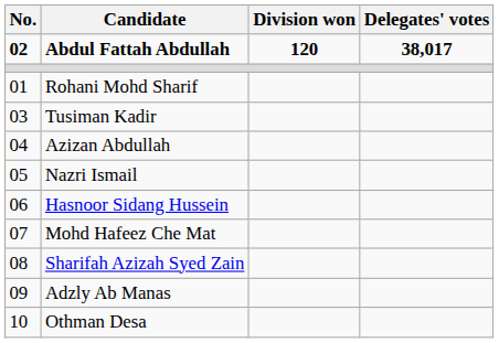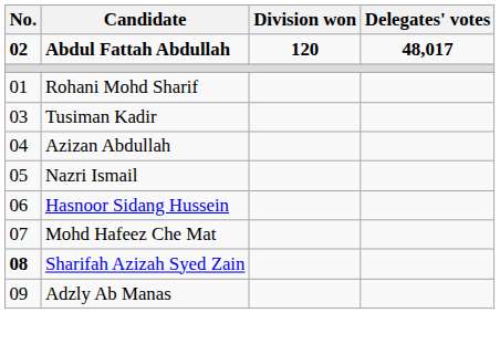Abdul Fattah Abdullah | Delegates' votes: 38,017 -> 48,017
Sharifah Azizah Syed Zain | No.: normal -> bold
- row: 10 | Othman Desa
